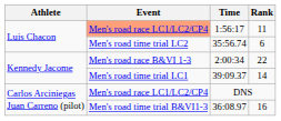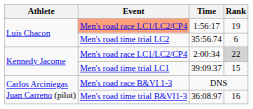1:56:17 | Rank: 11 -> 19
2:00:34 | Event: Men's road race B&VI 1-3 -> Men's road race LC1/LC2/CP4
2:00:34 | Rank: no background -> lightgrey background
39:09.37 | Rank: 14 -> 15
DNS | Event: Men's road race LC1/LC2/CP4 -> Men's road race B&VI 1-3
